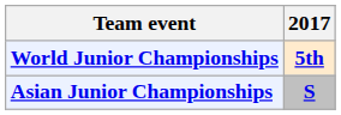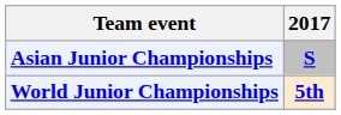rows swapped: Asian Junior Championships <-> World Junior Championships
